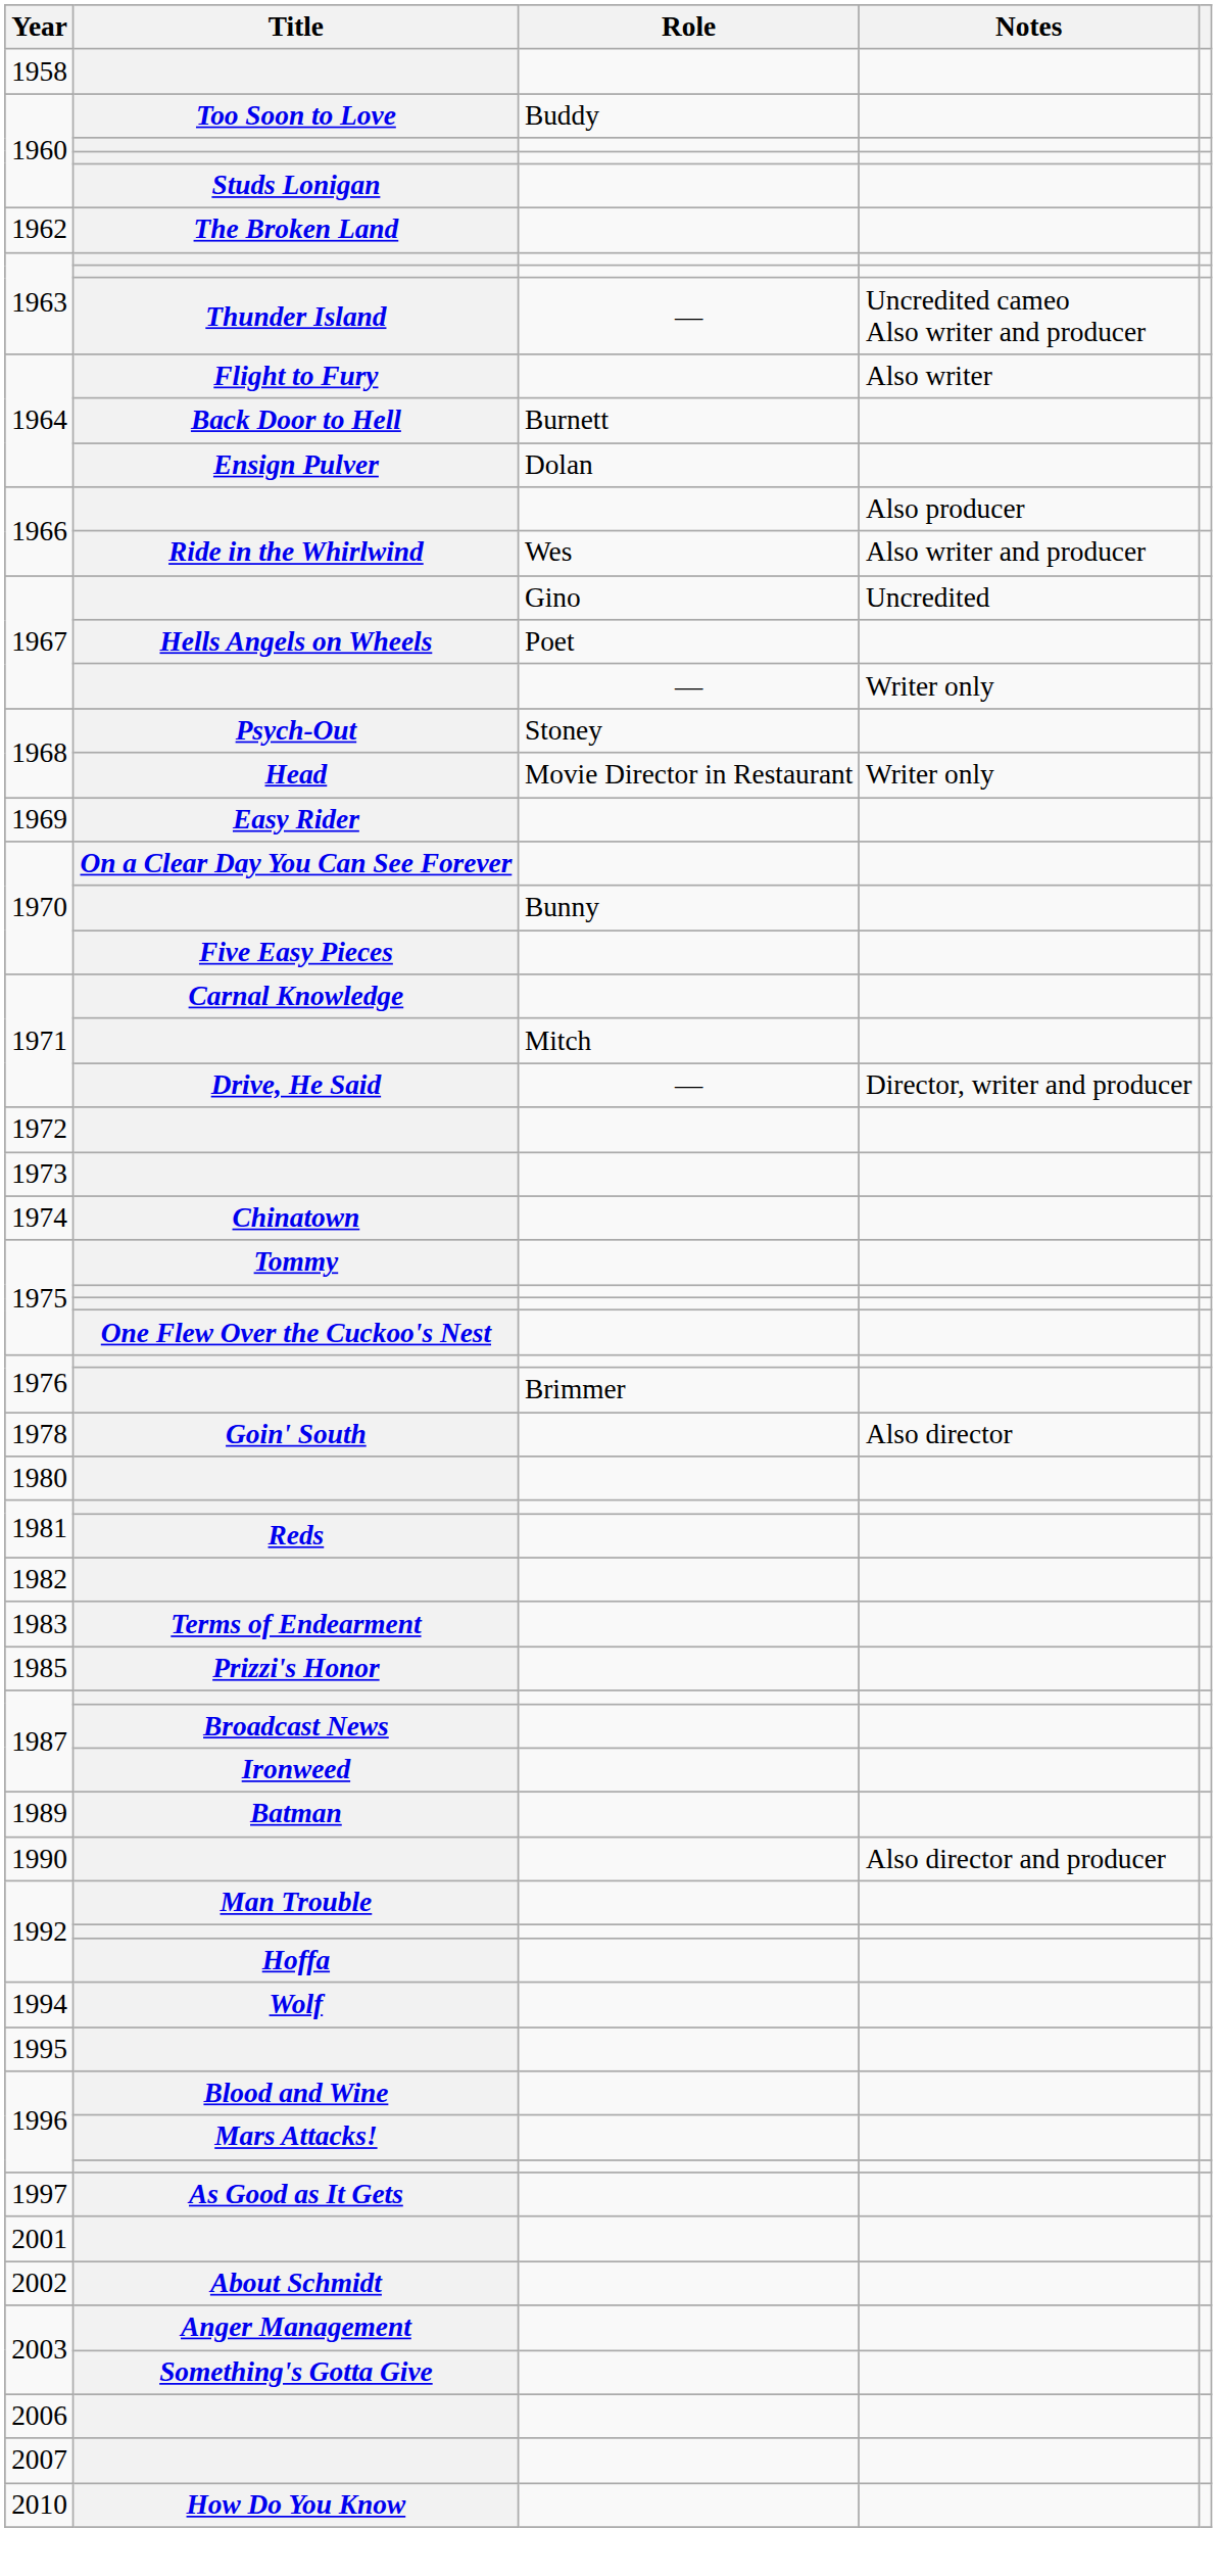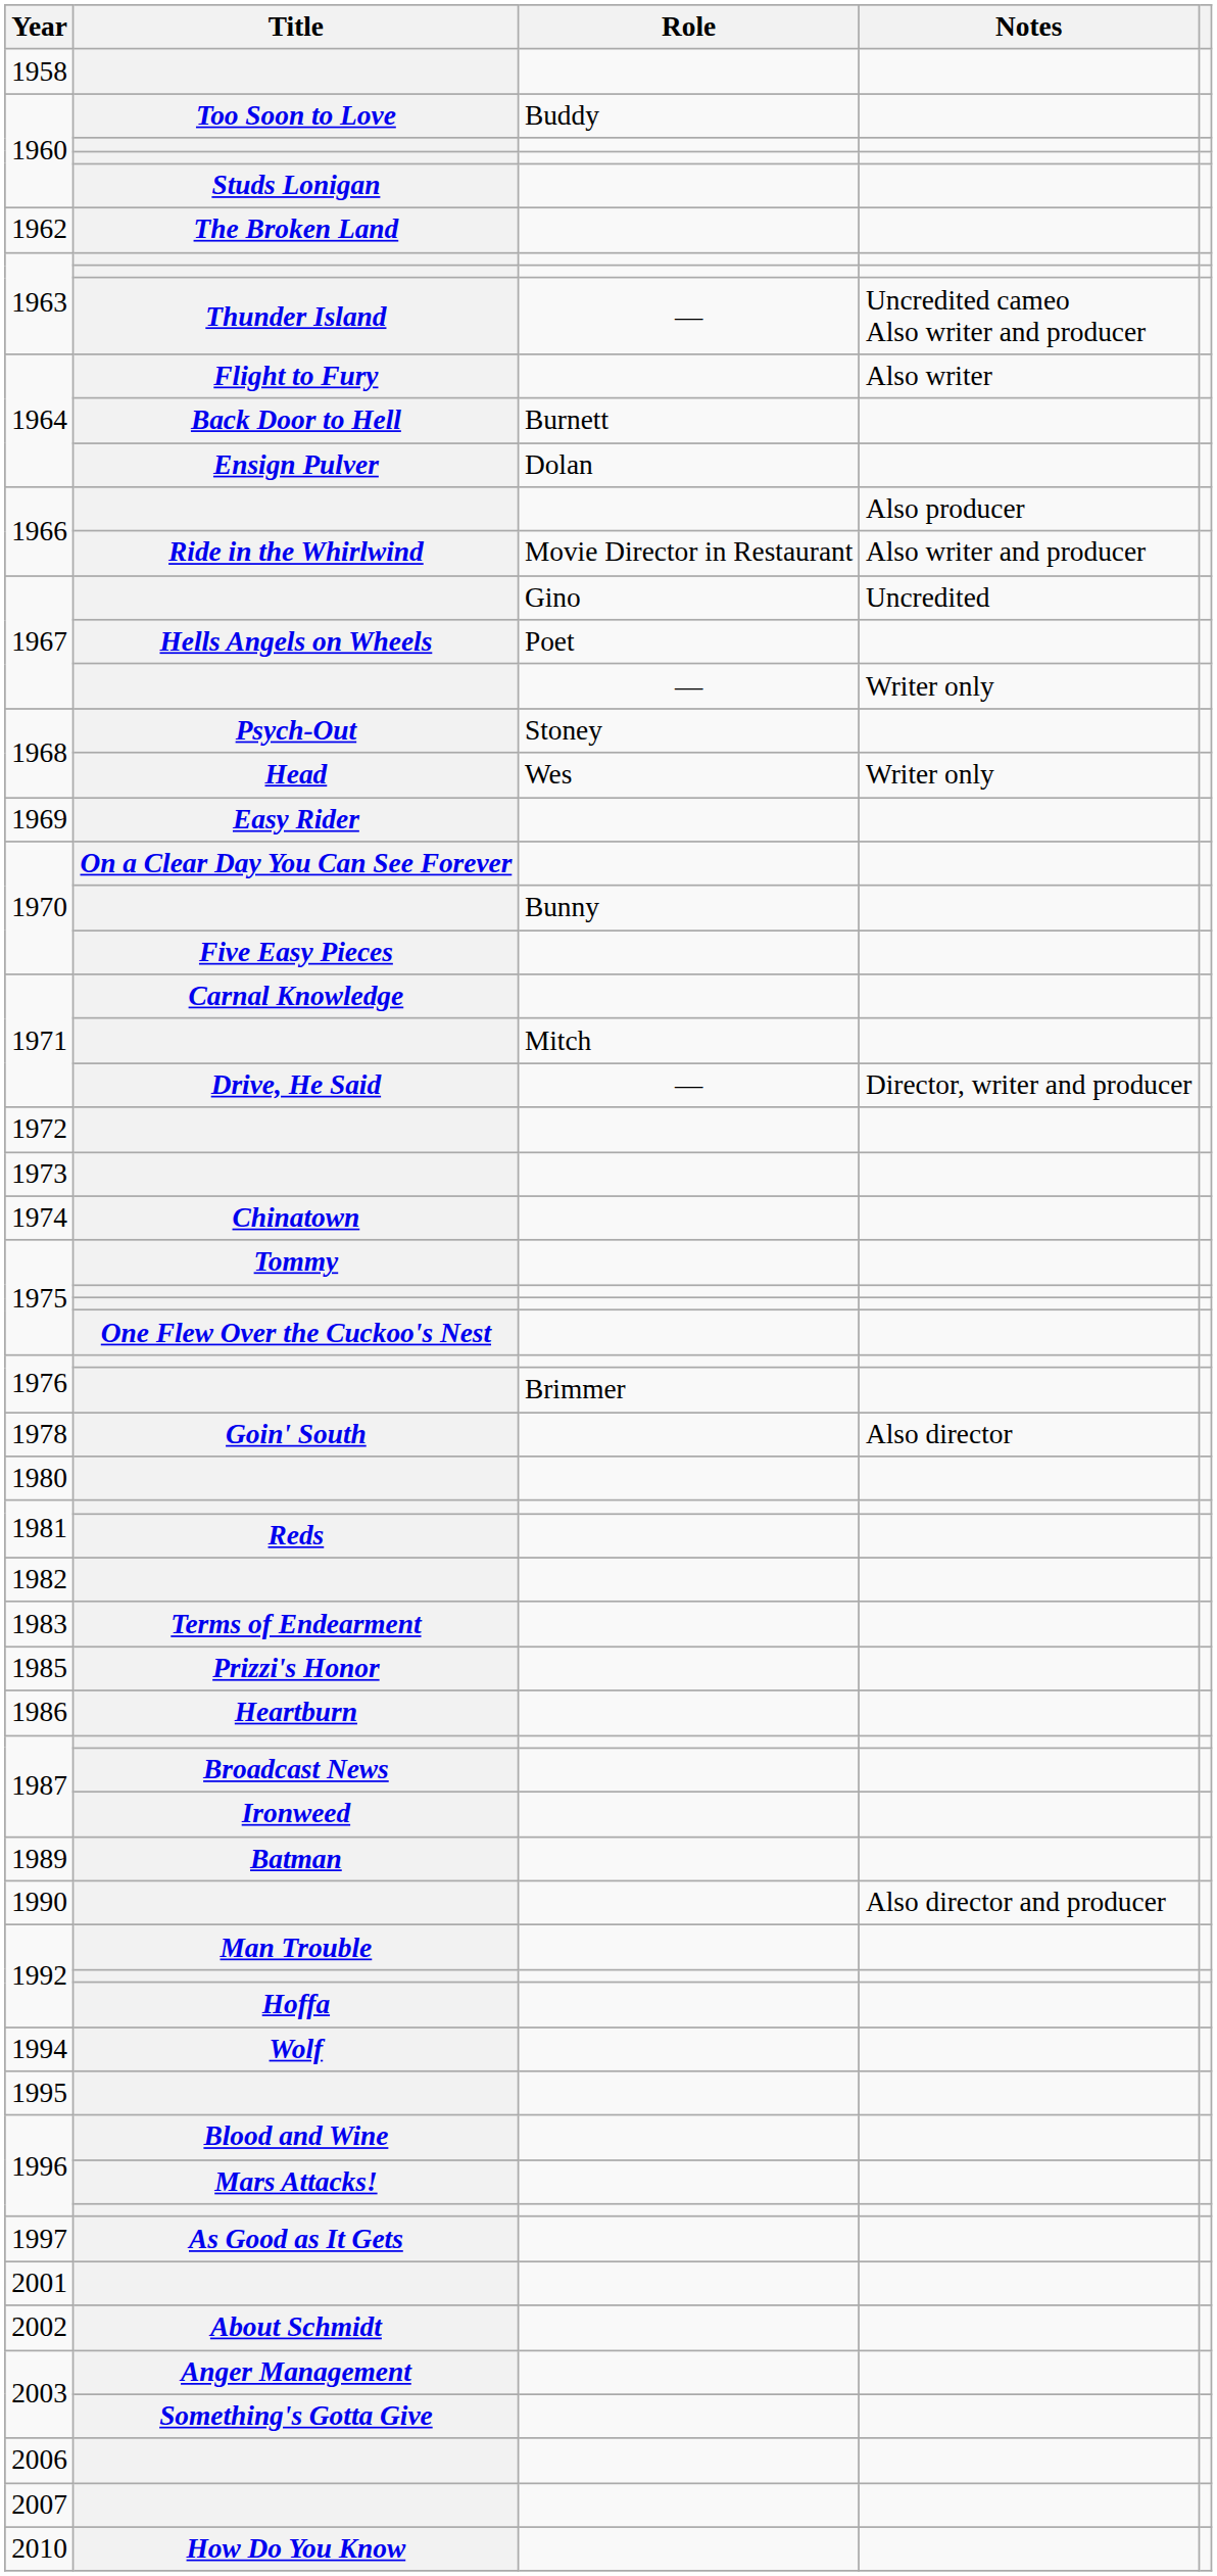Ride in the Whirlwind | Role: Wes -> Movie Director in Restaurant
Head | Role: Movie Director in Restaurant -> Wes
+ row: 1986 | Heartburn
